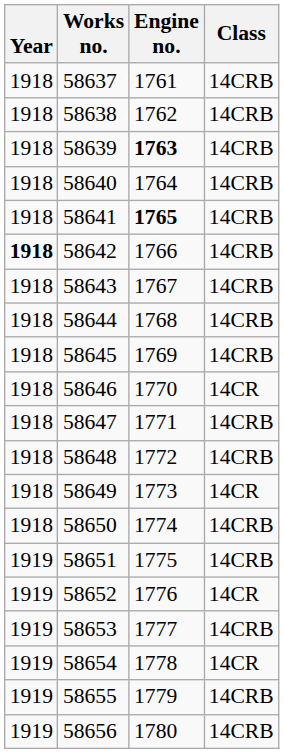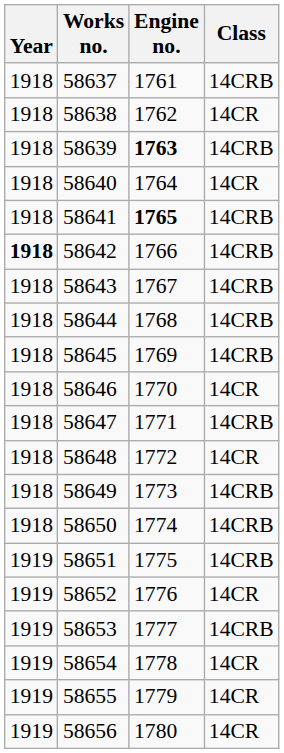58638 | Class: 14CRB -> 14CR
58640 | Class: 14CRB -> 14CR
58648 | Class: 14CRB -> 14CR
58649 | Class: 14CR -> 14CRB
58655 | Class: 14CRB -> 14CR
58656 | Class: 14CRB -> 14CR
